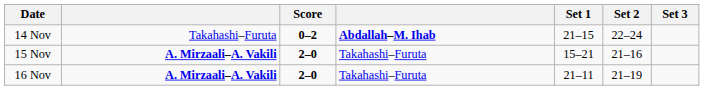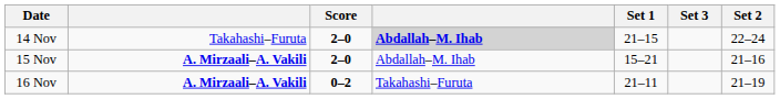columns swapped: Set 2 <-> Set 3
14 Nov | Score: 0–2 -> 2–0
14 Nov | column 4: no background -> lightgrey background
15 Nov | column 4: Takahashi–Furuta -> Abdallah–M. Ihab
16 Nov | Score: 2–0 -> 0–2
